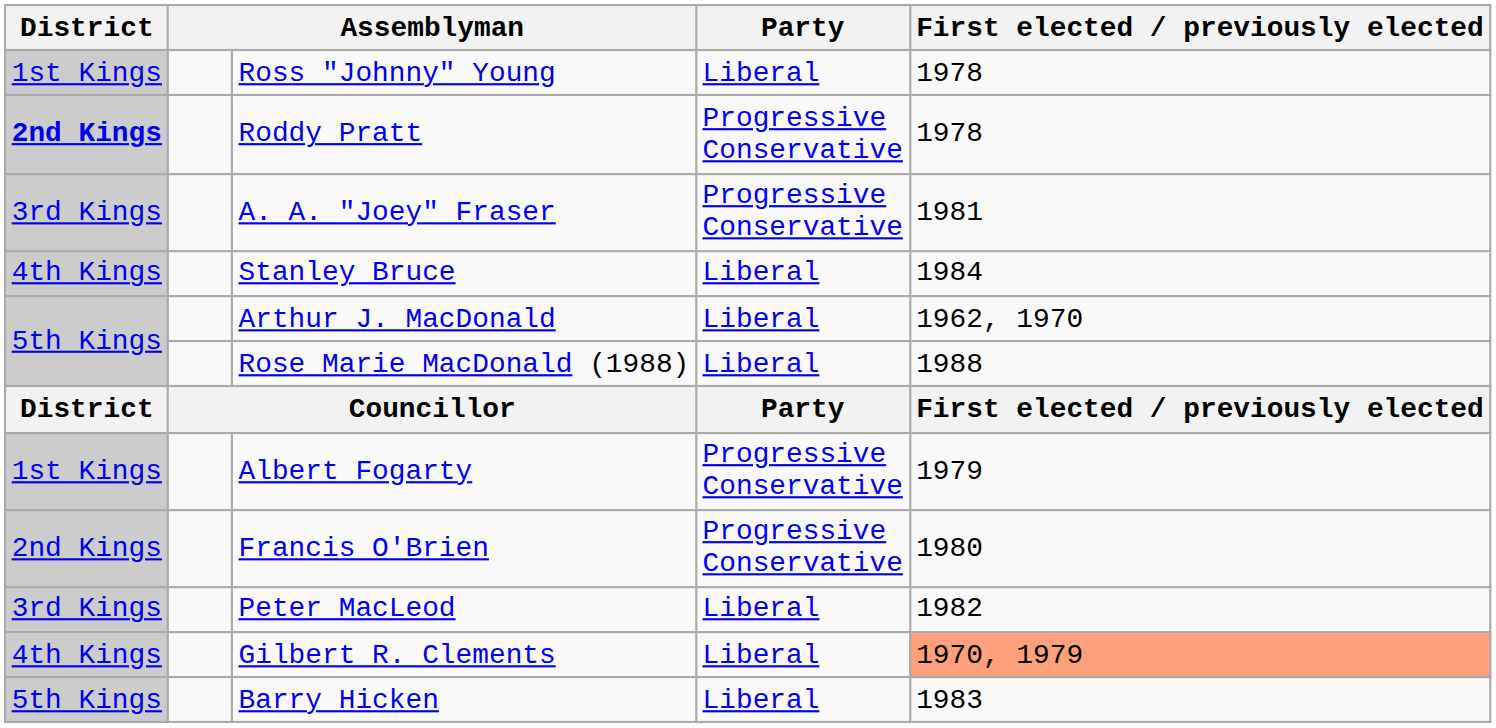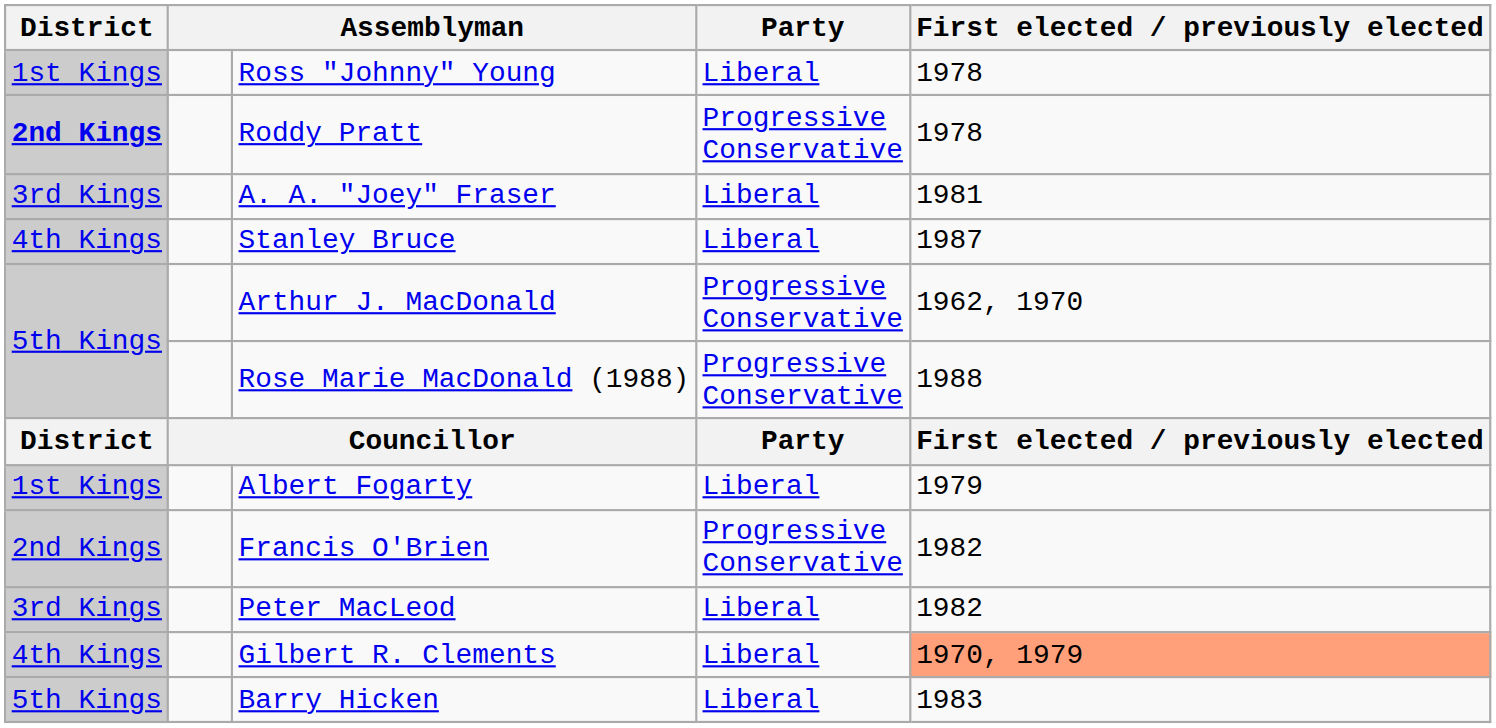A. A. "Joey" Fraser | Party: Progressive Conservative -> Liberal
Stanley Bruce | First elected / previously elected: 1984 -> 1987
Arthur J. MacDonald | Party: Liberal -> Progressive Conservative
Rose Marie MacDonald (1988) | Party: Liberal -> Progressive Conservative
Albert Fogarty | Party: Progressive Conservative -> Liberal
Francis O'Brien | First elected / previously elected: 1980 -> 1982
